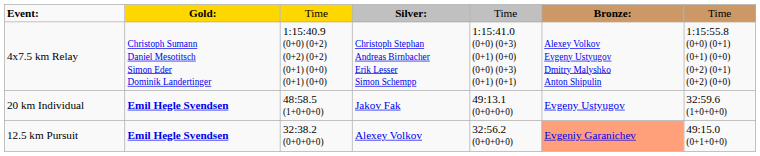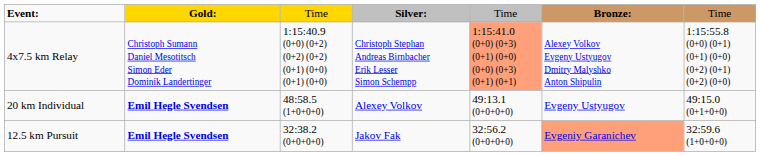4x7.5 km Relay | column 5: no background -> lightsalmon background
20 km Individual | column 4: Jakov Fak -> Alexey Volkov
20 km Individual | column 7: 32:59.6 (1+0+0+0) -> 49:15.0 (0+1+0+0)
12.5 km Pursuit | column 4: Alexey Volkov -> Jakov Fak
12.5 km Pursuit | column 7: 49:15.0 (0+1+0+0) -> 32:59.6 (1+0+0+0)
